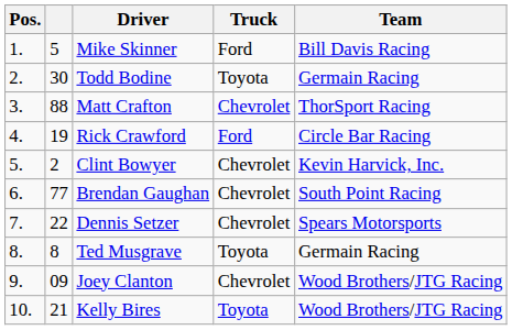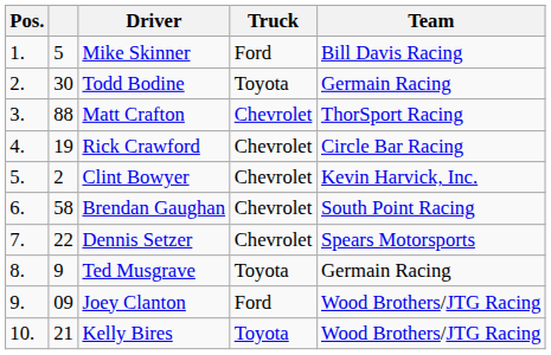Rick Crawford | Truck: Ford -> Chevrolet
Brendan Gaughan | column 2: 77 -> 58
Ted Musgrave | column 2: 8 -> 9
Joey Clanton | Truck: Chevrolet -> Ford
